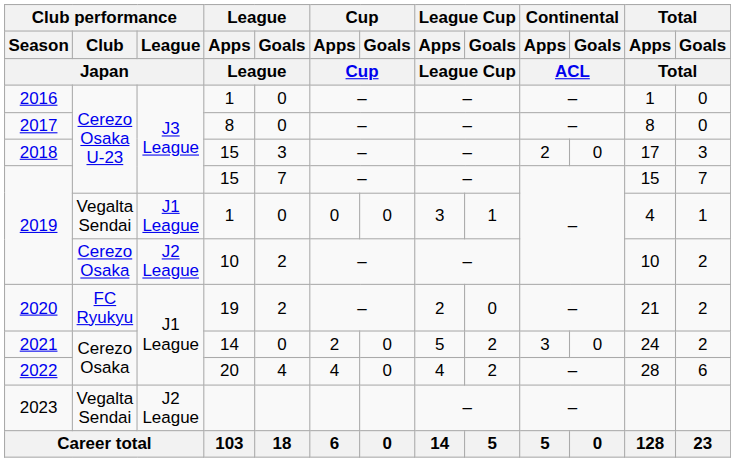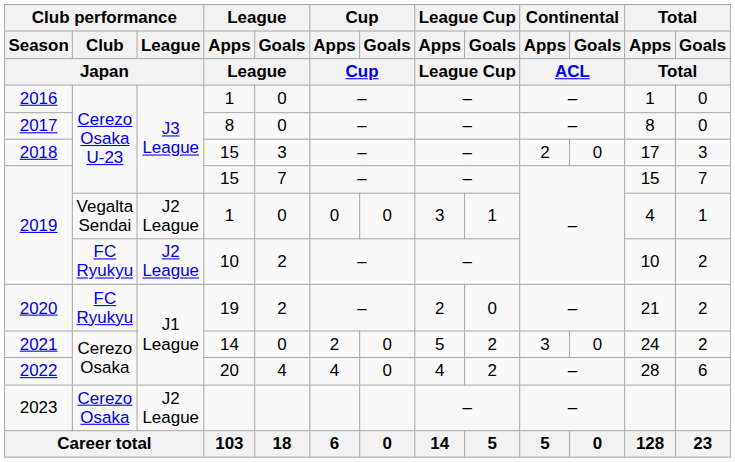2019 / 1 | Club performance / League / Japan: J1 League -> J2 League
2019 / 10 | Club performance / Club / Japan: Cerezo Osaka -> FC Ryukyu
2023 | Club performance / Club / Japan: Vegalta Sendai -> Cerezo Osaka
